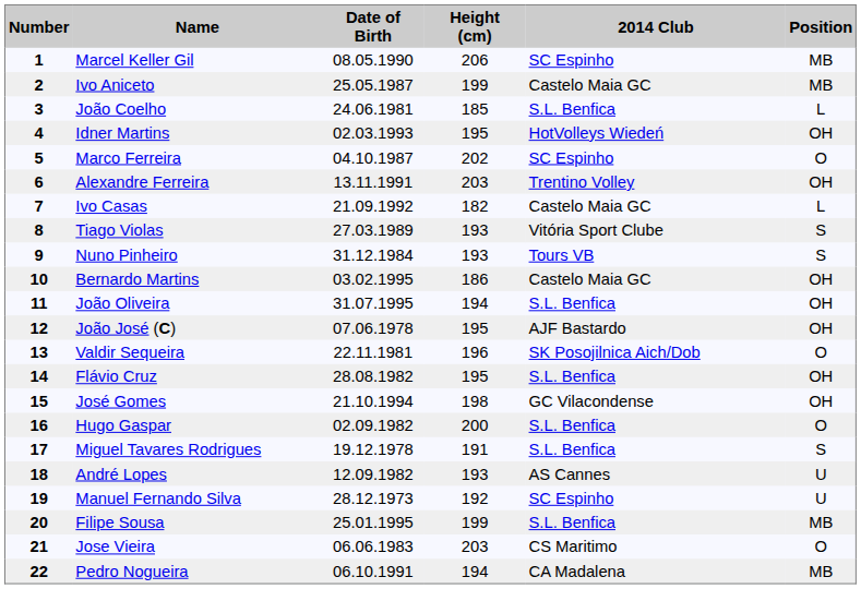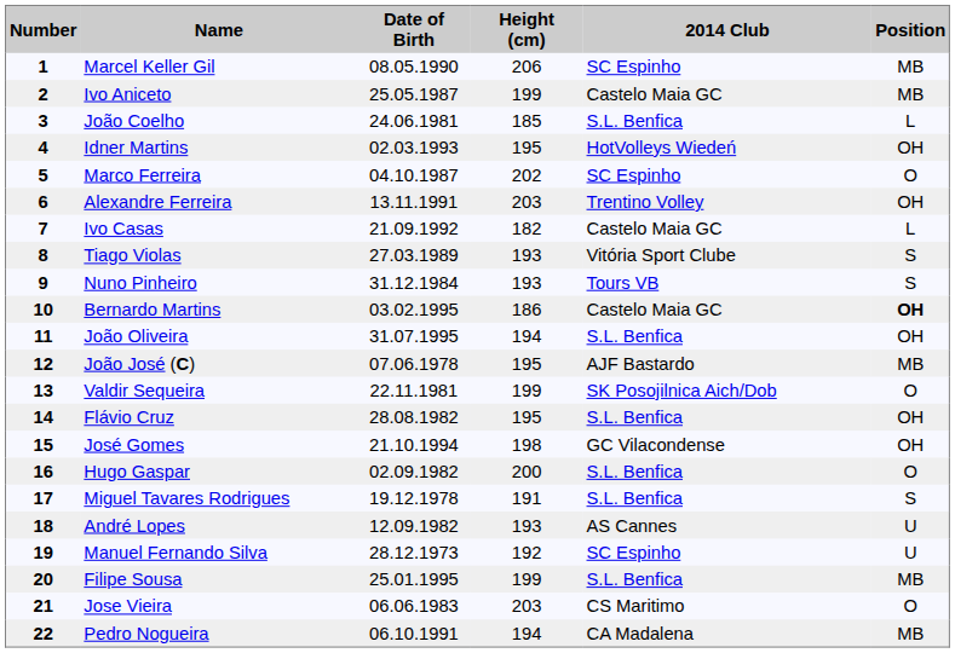Bernardo Martins | Position: normal -> bold
João José (C) | Position: OH -> MB
Valdir Sequeira | Height (cm): 196 -> 199
